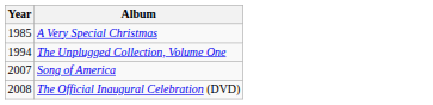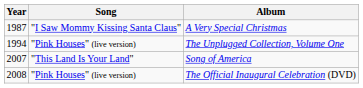+ column: Song | "I Saw Mommy Kissing Santa Claus" | "Pink Houses" (live version) | "This Land Is Your Land" | "Pink Houses" (live version)
A Very Special Christmas | Year: 1985 -> 1987
